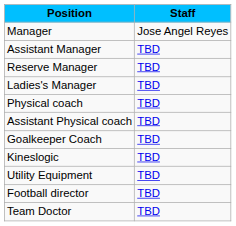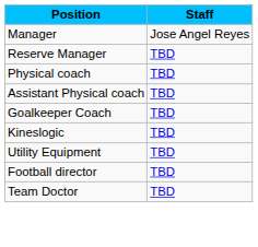- row: Assistant Manager | TBD
- row: Ladies's Manager | TBD
